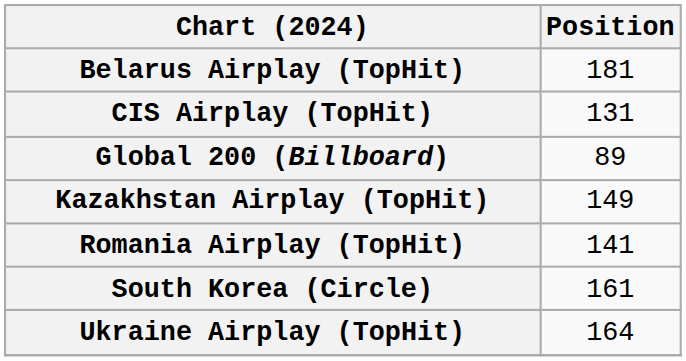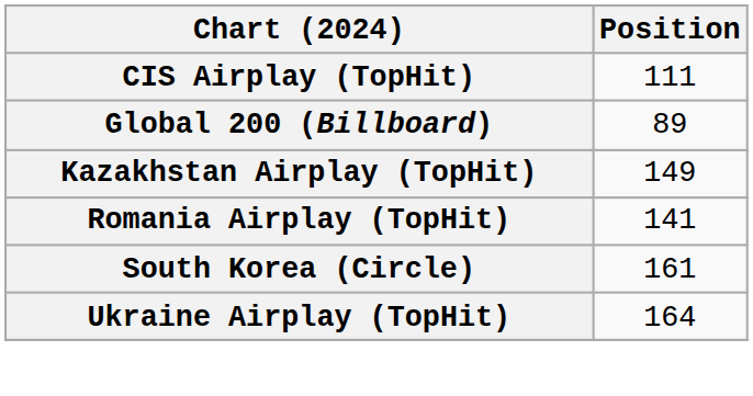- row: Belarus Airplay (TopHit) | 181
CIS Airplay (TopHit) | Position: 131 -> 111
